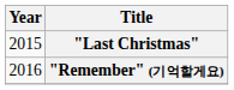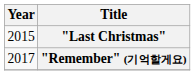"Remember" (기억할게요) | Year: 2016 -> 2017
